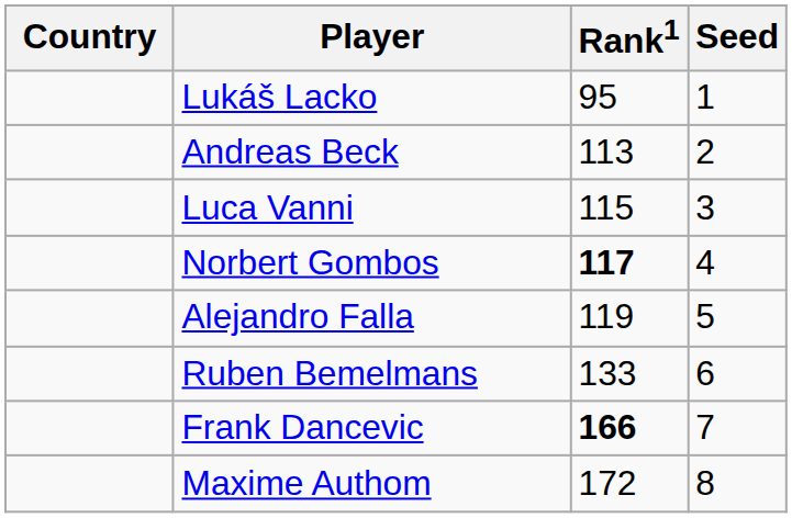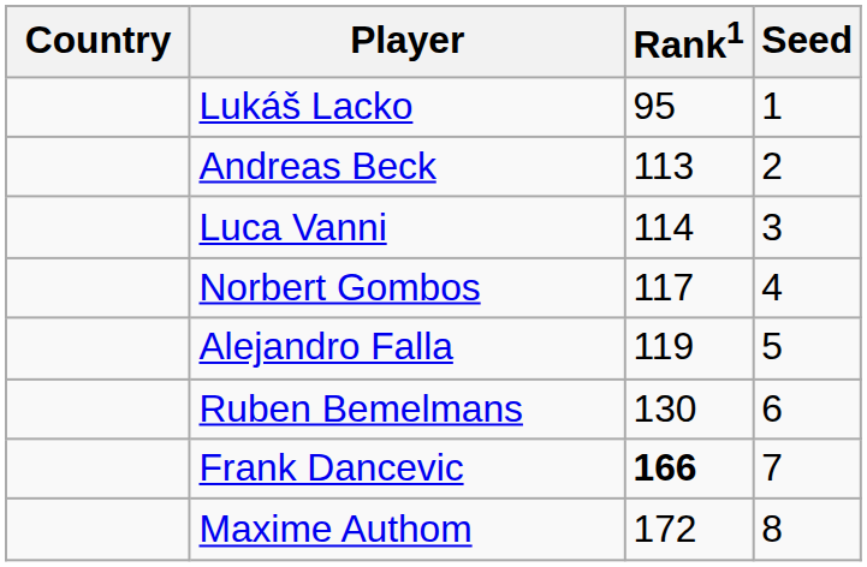Luca Vanni | Rank1: 115 -> 114
Norbert Gombos | Rank1: bold -> normal
Ruben Bemelmans | Rank1: 133 -> 130
